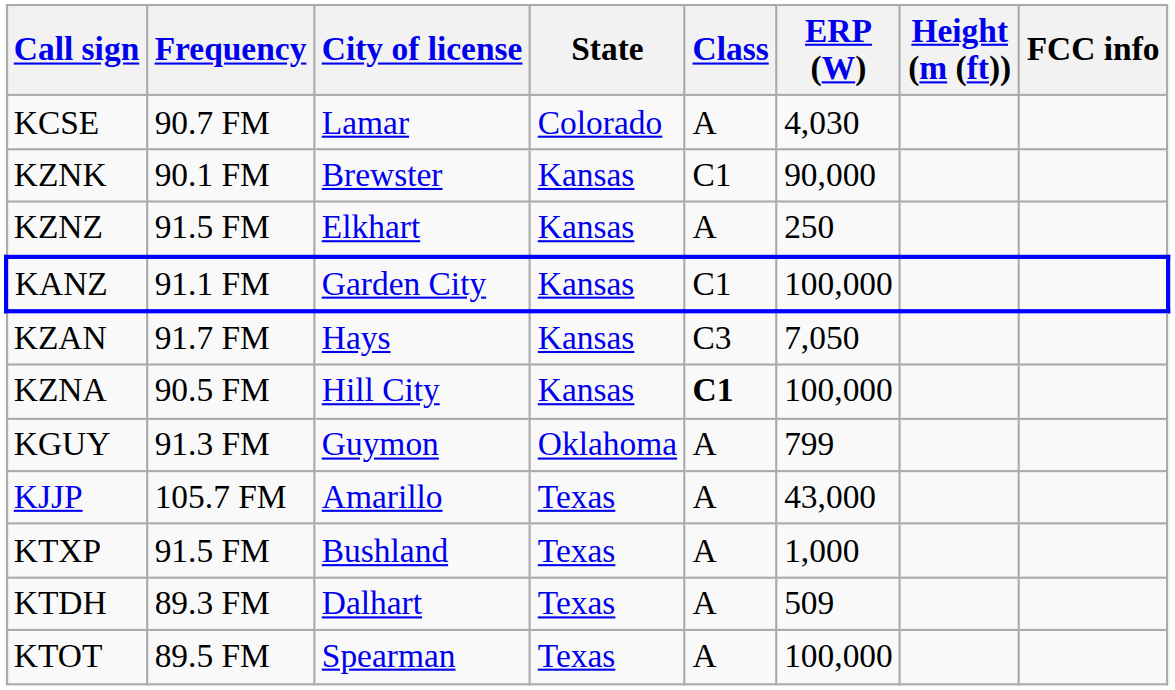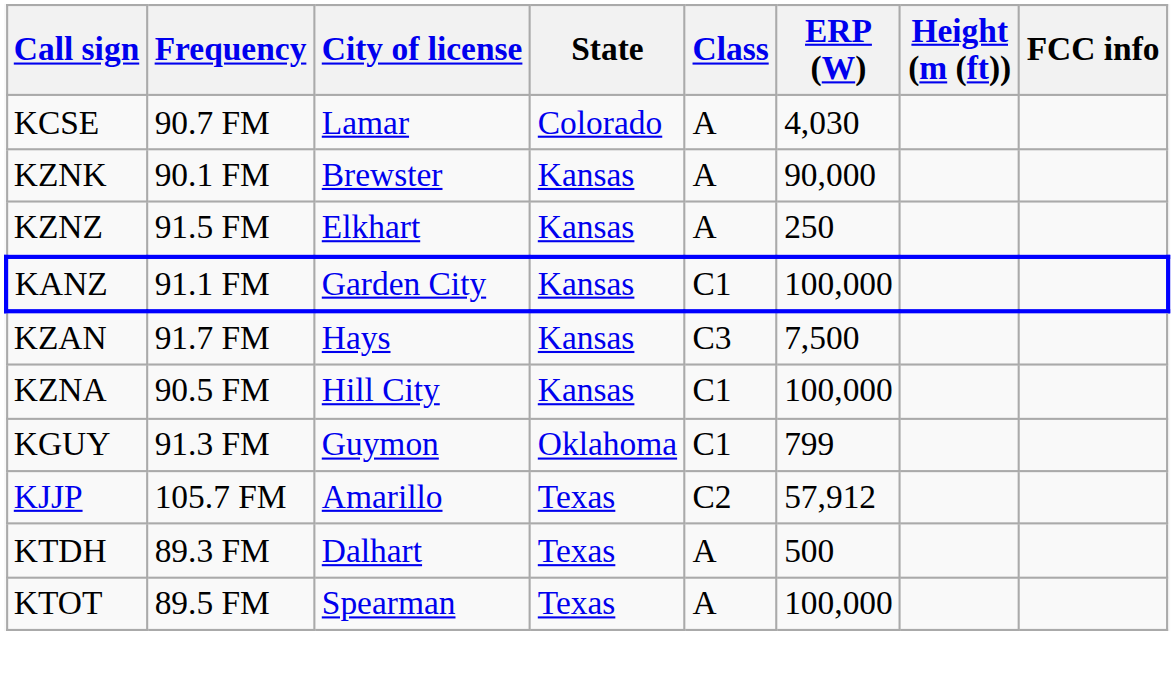KZNK | Class: C1 -> A
KZAN | ERP (W): 7,050 -> 7,500
KZNA | Class: bold -> normal
KGUY | Class: A -> C1
KJJP | Class: A -> C2
KJJP | ERP (W): 43,000 -> 57,912
- row: KTXP | 91.5 FM | Bushland | Texas | A | 1,000
KTDH | ERP (W): 509 -> 500
